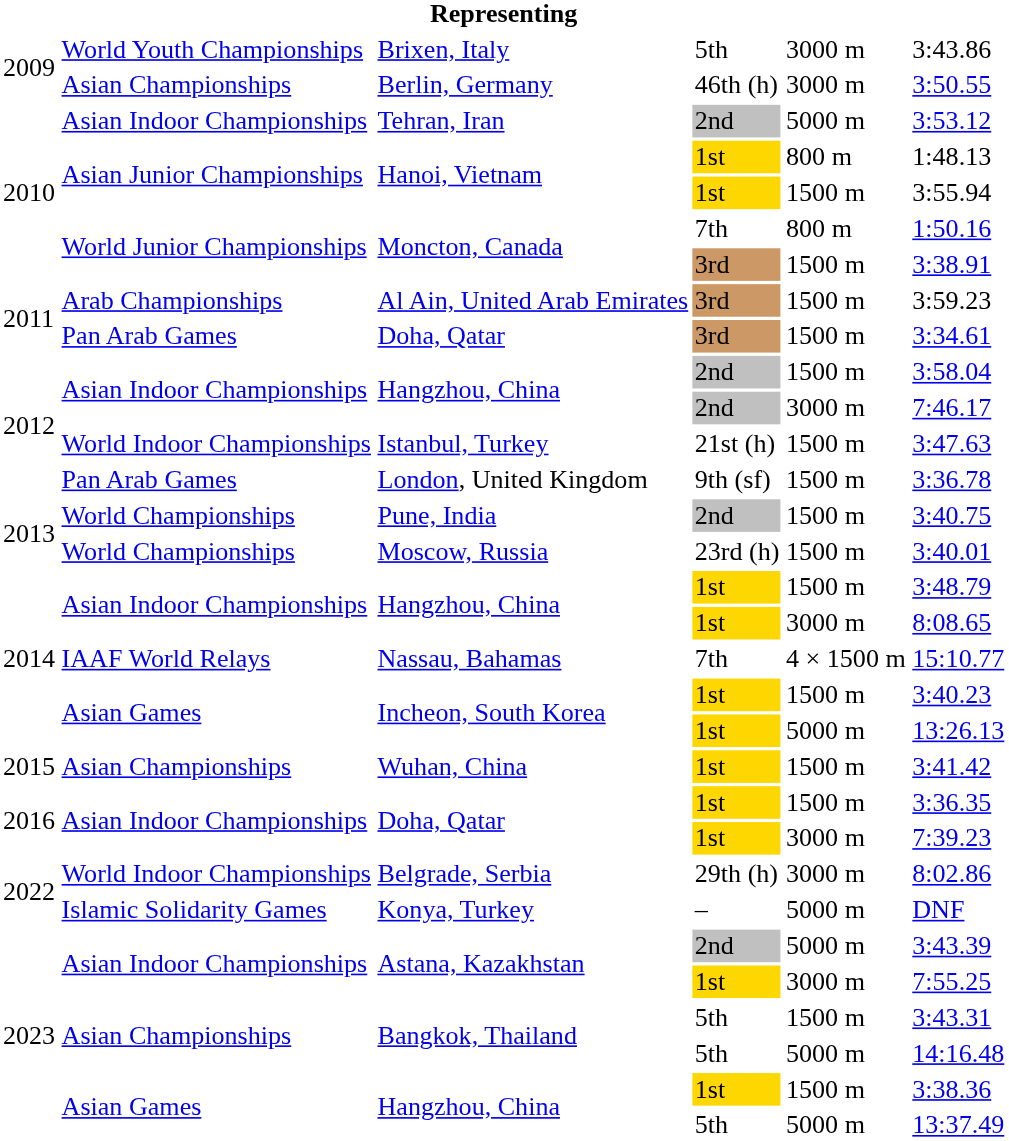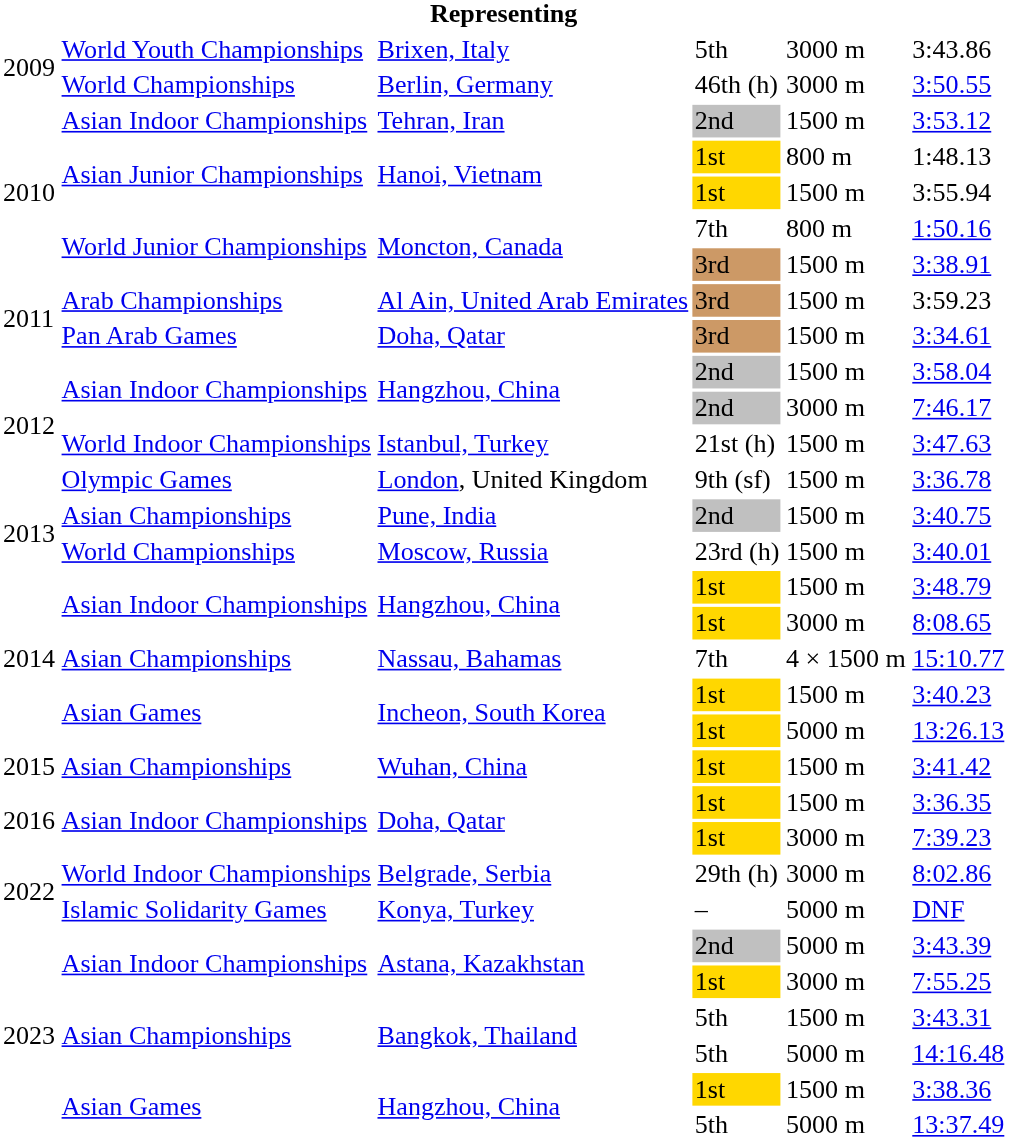Berlin, Germany | column 2: Asian Championships -> World Championships
Tehran, Iran | column 5: 5000 m -> 1500 m
London, United Kingdom | column 2: Pan Arab Games -> Olympic Games
Pune, India | column 2: World Championships -> Asian Championships
Nassau, Bahamas | column 2: IAAF World Relays -> Asian Championships
